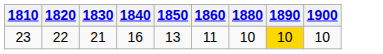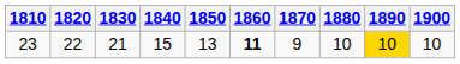+ column: 1870 | 9
23 | 1840: 16 -> 15
23 | 1860: normal -> bold
